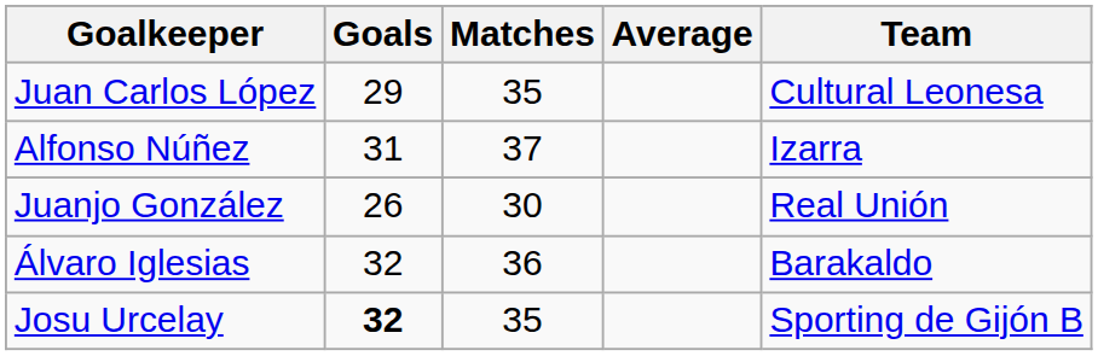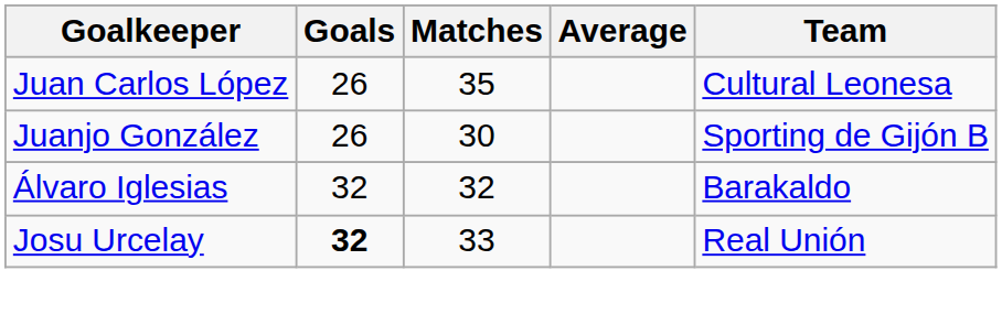Juan Carlos López | Goals: 29 -> 26
- row: Alfonso Núñez | 31 | 37 | Izarra
Juanjo González | Team: Real Unión -> Sporting de Gijón B
Álvaro Iglesias | Matches: 36 -> 32
Josu Urcelay | Matches: 35 -> 33
Josu Urcelay | Team: Sporting de Gijón B -> Real Unión
